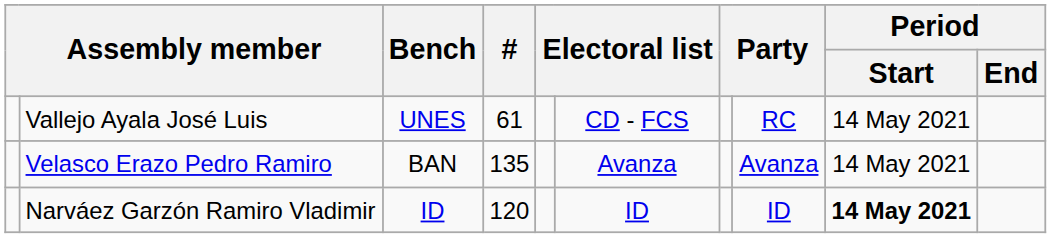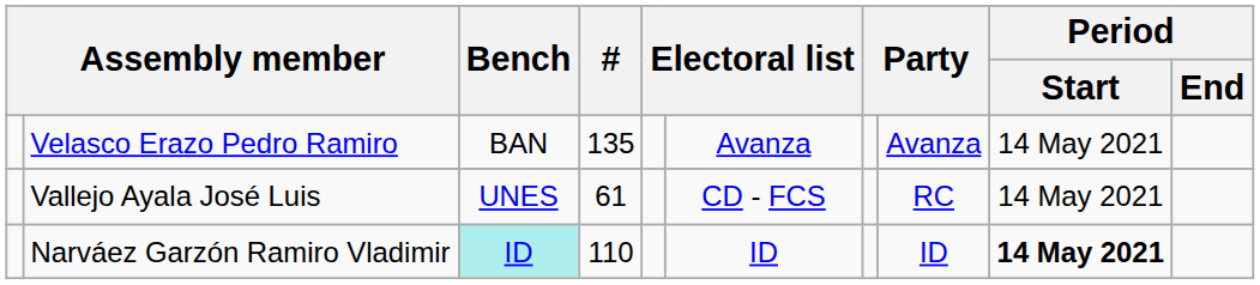rows swapped: Velasco Erazo Pedro Ramiro <-> Vallejo Ayala José Luis
Narváez Garzón Ramiro Vladimir | Bench: no background -> paleturquoise background
Narváez Garzón Ramiro Vladimir | #: 120 -> 110
